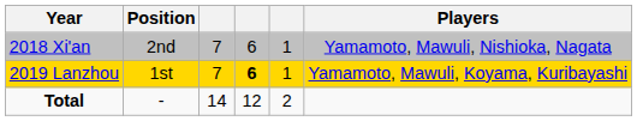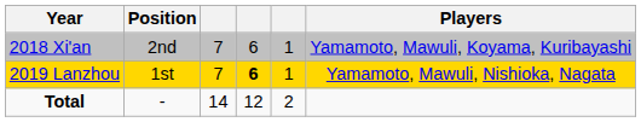2018 Xi'an | Players: Yamamoto, Mawuli, Nishioka, Nagata -> Yamamoto, Mawuli, Koyama, Kuribayashi
2019 Lanzhou | Players: Yamamoto, Mawuli, Koyama, Kuribayashi -> Yamamoto, Mawuli, Nishioka, Nagata
